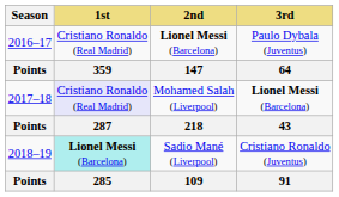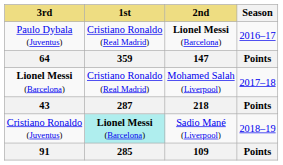columns swapped: Season <-> 3rd
Mohamed Salah (Liverpool) | 1st: lavender background -> no background
